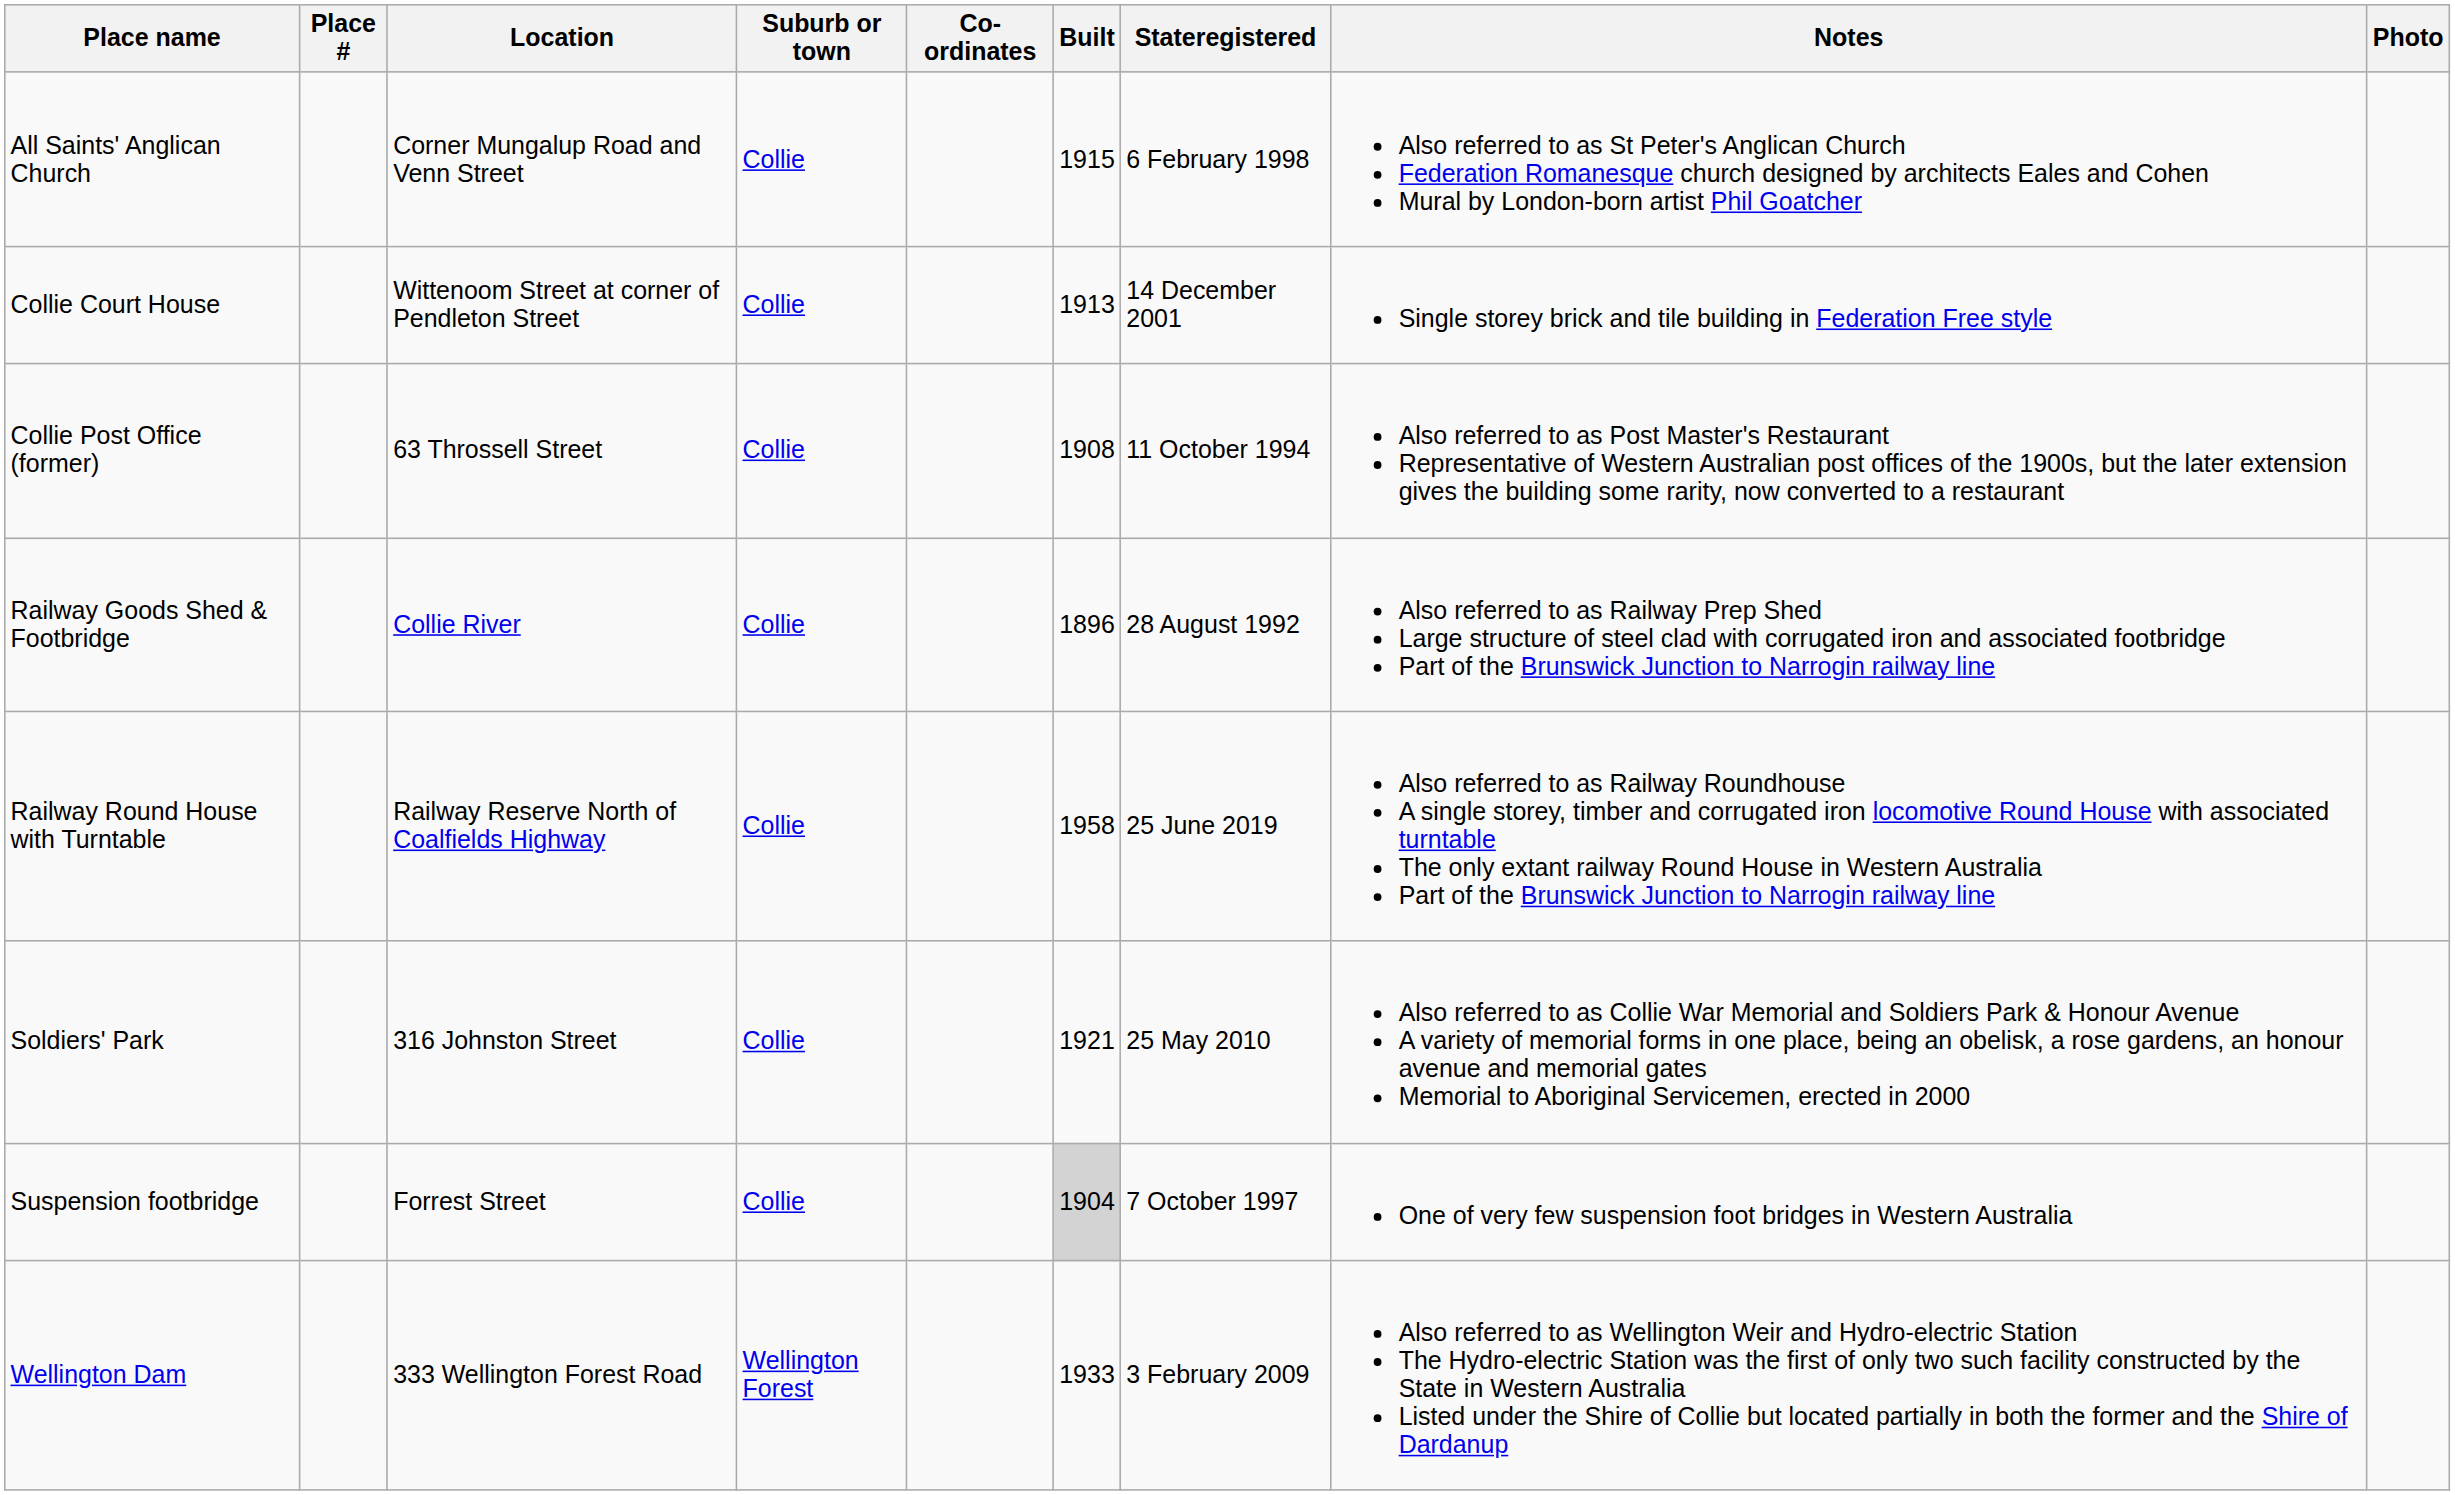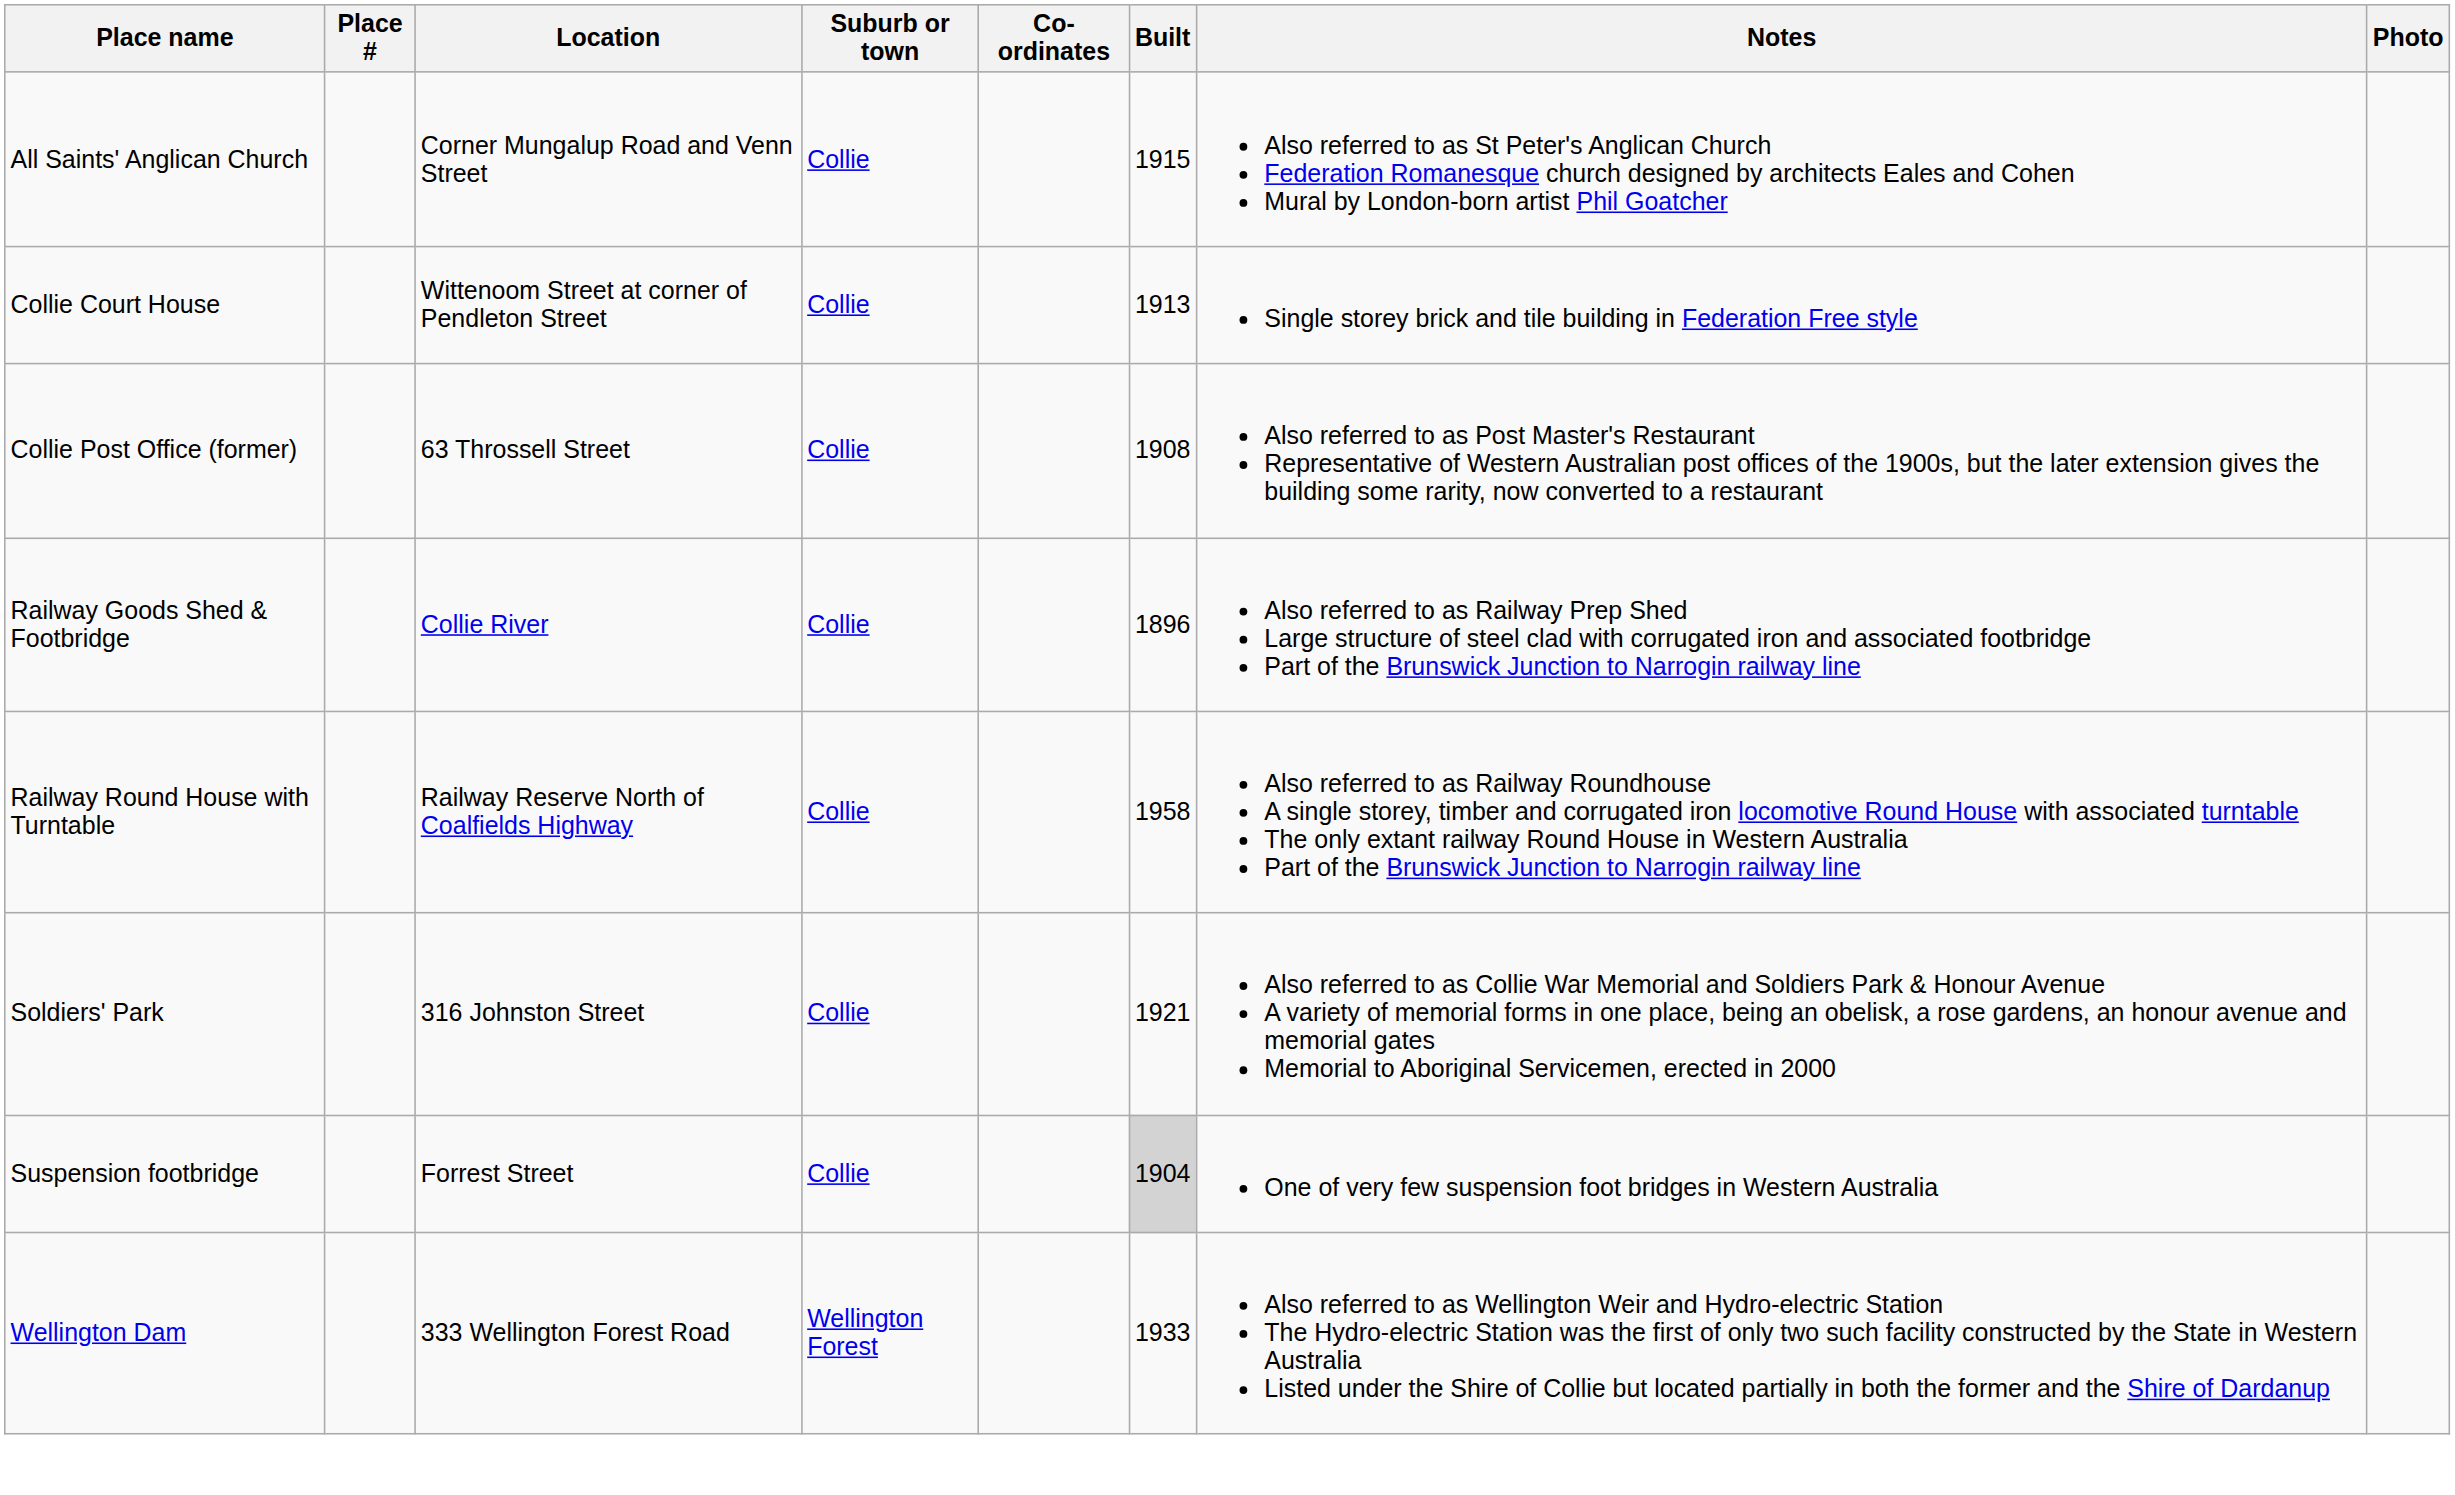- column: Stateregistered | 6 February 1998 | 14 December 2001 | 11 October 1994 | 28 August 1992 | 25 June 2019 | 25 May 2010 | 7 October 1997 | 3 February 2009
